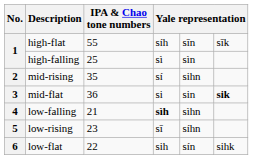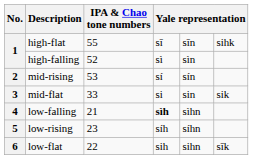high-flat | column 4: síh -> sī
high-flat | column 6: sīk -> sihk
high-falling | IPA & Chao tone numbers: 25 -> 52
mid-rising | IPA & Chao tone numbers: 35 -> 53
mid-rising | column 5: sihn -> sín
mid-flat | IPA & Chao tone numbers: 36 -> 33
mid-flat | column 6: bold -> normal
low-rising | column 4: sī -> síh
low-flat | column 5: sín -> sihn
low-flat | column 6: sihk -> sīk
